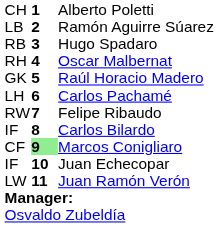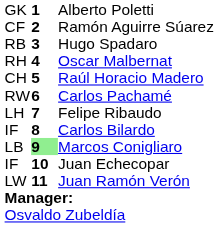Alberto Poletti | column 1: CH -> GK
Ramón Aguirre Súarez | column 1: LB -> CF
Raúl Horacio Madero | column 1: GK -> CH
Carlos Pachamé | column 1: LH -> RW
Felipe Ribaudo | column 1: RW -> LH
Marcos Conigliaro | column 1: CF -> LB
